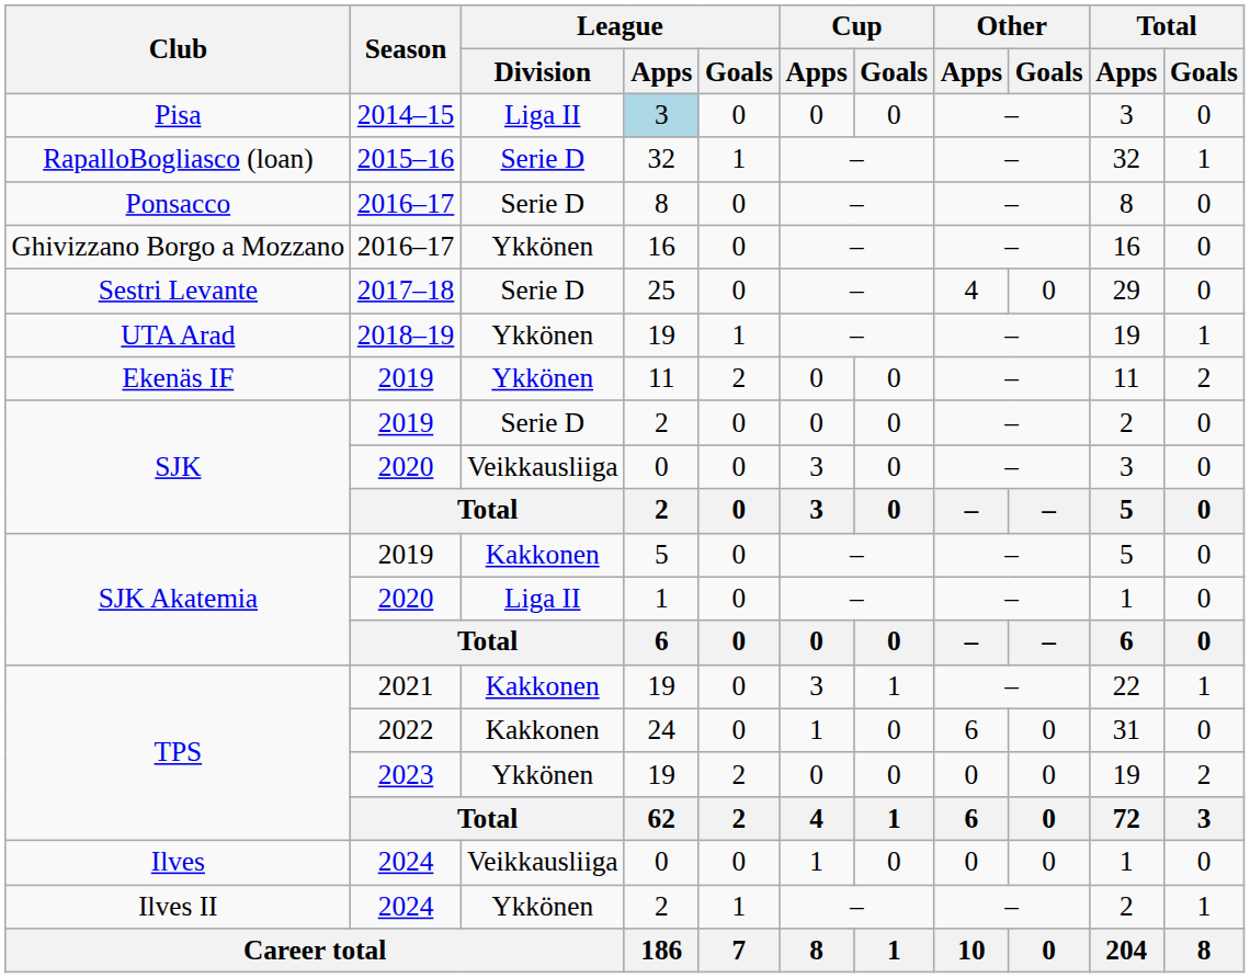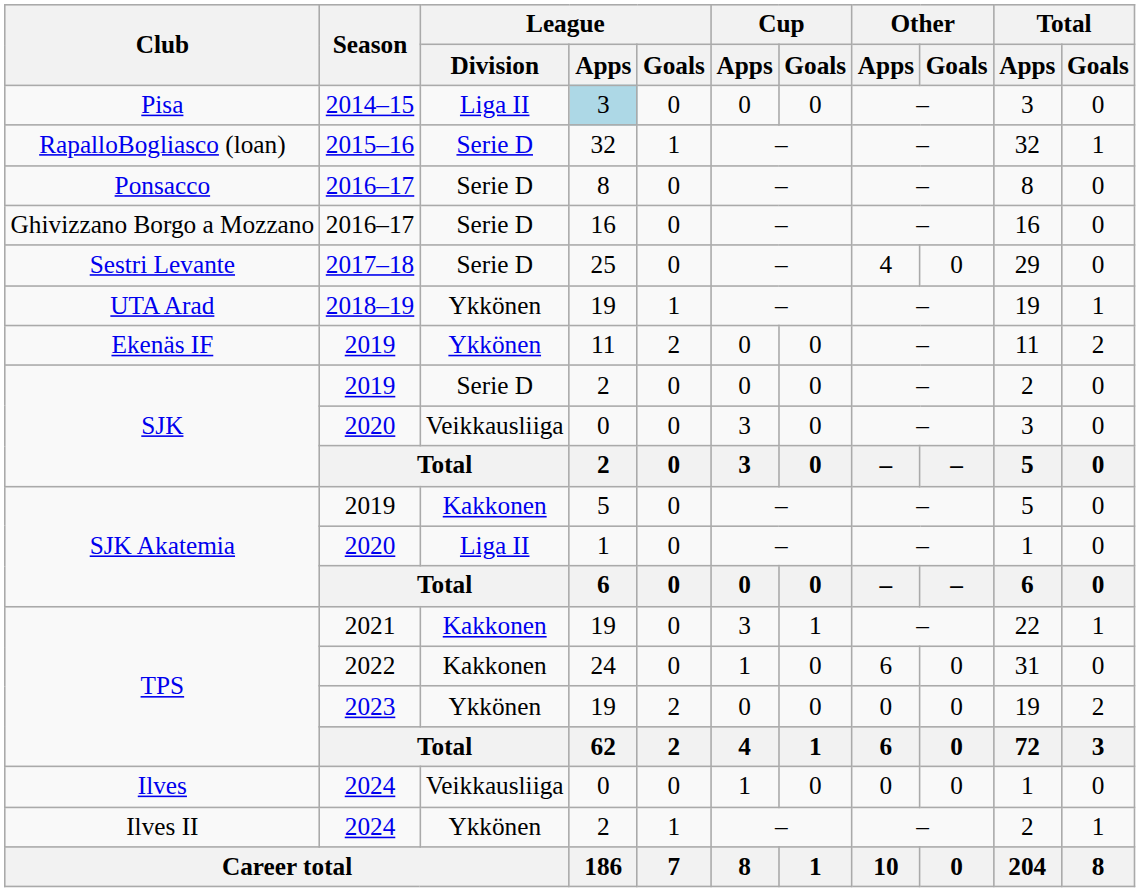Ghivizzano Borgo a Mozzano | League / Division: Ykkönen -> Serie D
